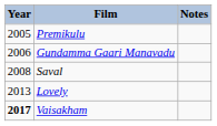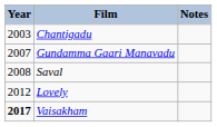+ row: 2003 | Chantigadu
- row: 2005 | Premikulu
Gundamma Gaari Manavadu | Year: 2006 -> 2007
Lovely | Year: 2013 -> 2012
